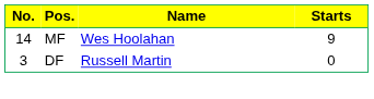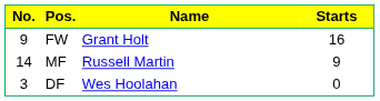+ row: 9 | FW | Grant Holt | 16
MF | Name: Wes Hoolahan -> Russell Martin
DF | Name: Russell Martin -> Wes Hoolahan
